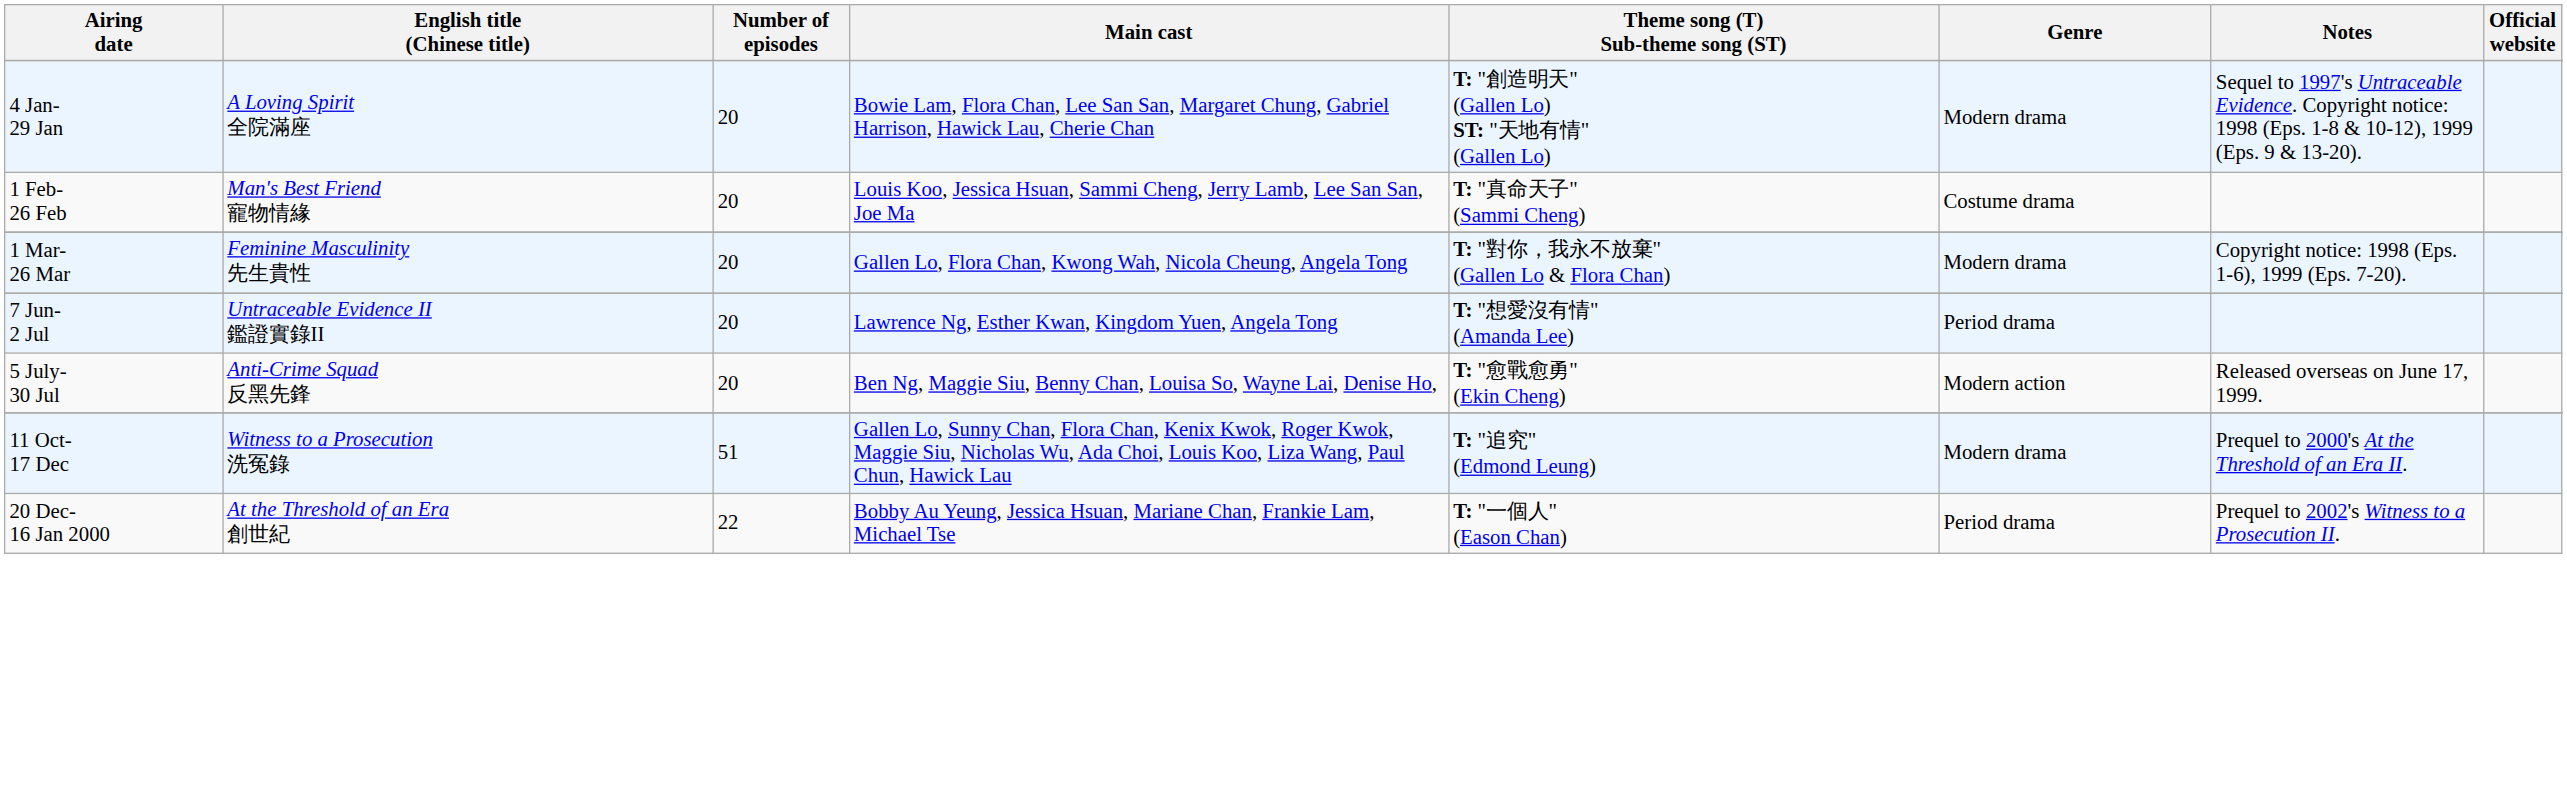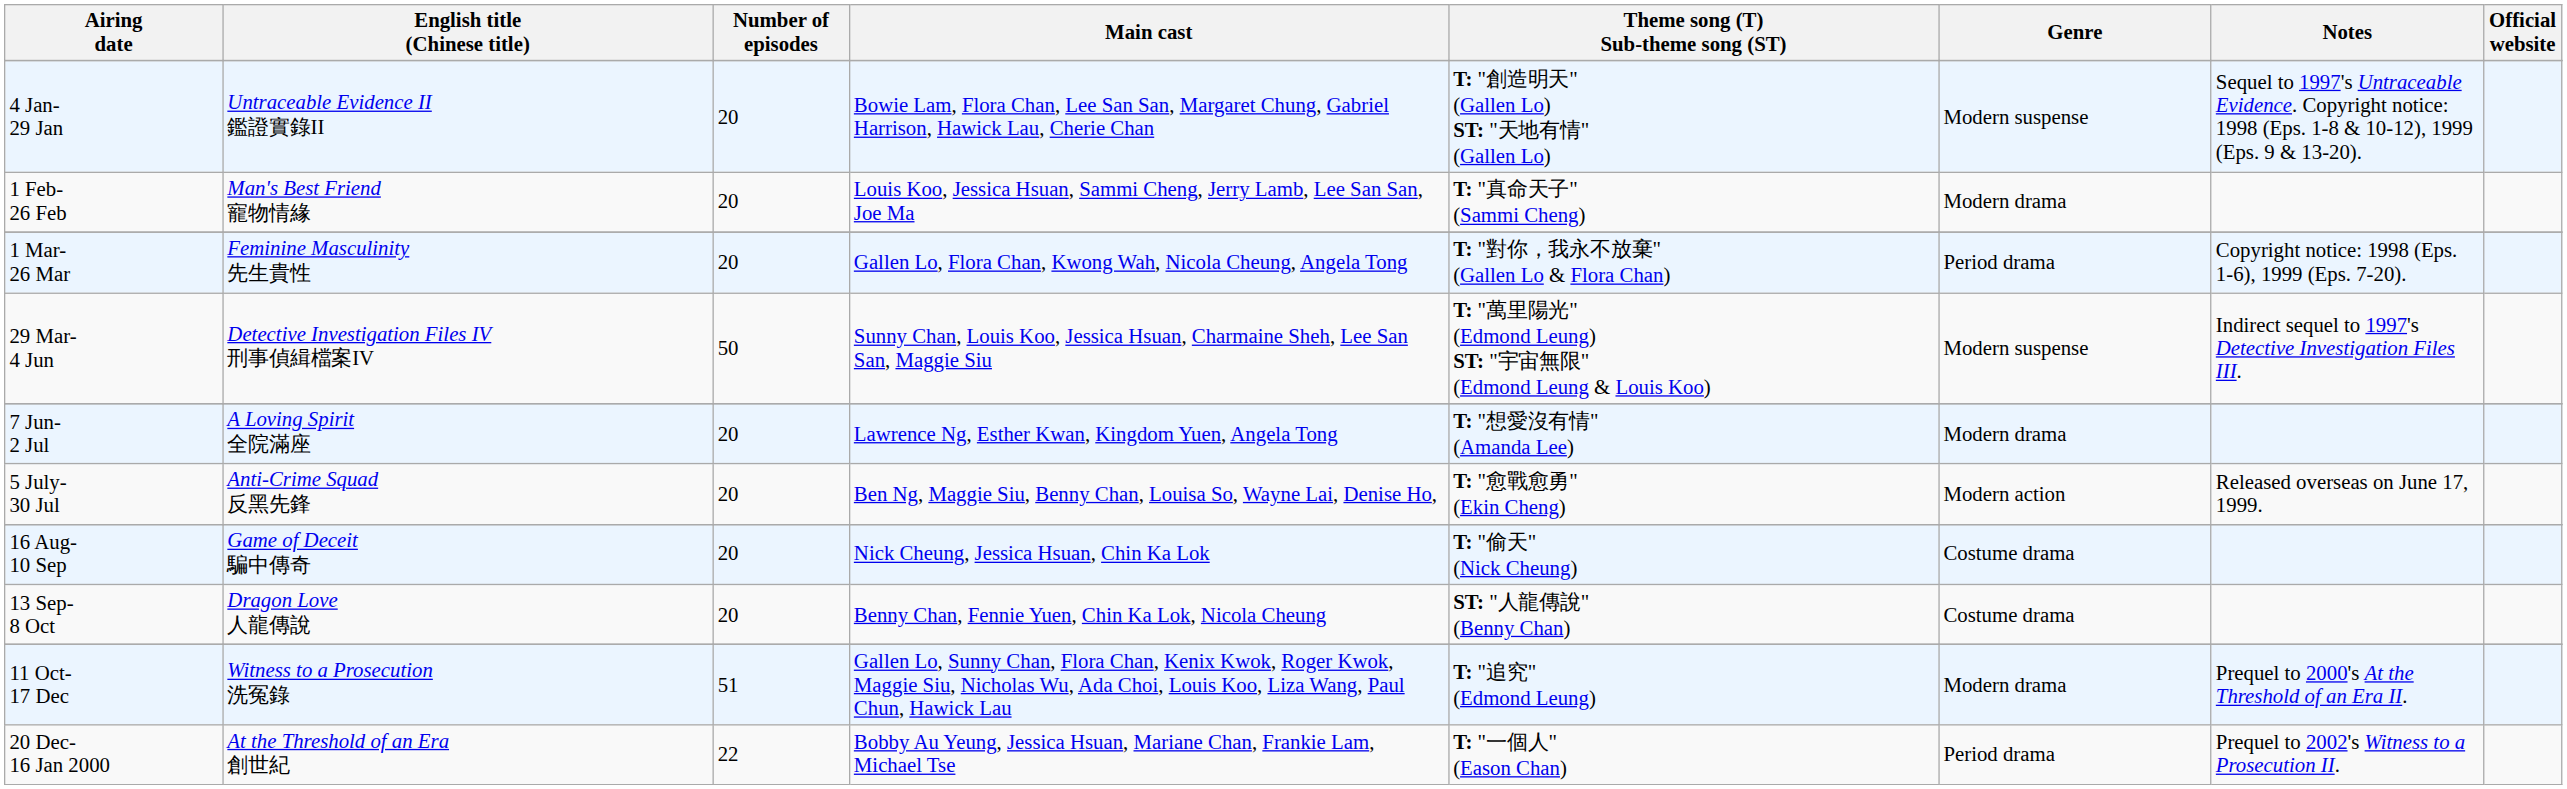4 Jan- 29 Jan | English title (Chinese title): A Loving Spirit 全院滿座 -> Untraceable Evidence II 鑑證實錄II
4 Jan- 29 Jan | Genre: Modern drama -> Modern suspense
1 Feb- 26 Feb | Genre: Costume drama -> Modern drama
1 Mar- 26 Mar | Genre: Modern drama -> Period drama
+ row: 29 Mar- 4 Jun | Detective Investigation Files IV 刑事偵緝檔案IV | 50 | Sunny Chan, Louis Koo, Jessica Hsuan, Charmaine Sheh, Lee San San, Maggie Siu | T: "萬里陽光" (Edmond Leung) ST: "宇宙無限" (Edmond Leung & Louis Koo) | Modern suspense | Indirect sequel to 1997's Detective Investigation Files III.
7 Jun- 2 Jul | English title (Chinese title): Untraceable Evidence II 鑑證實錄II -> A Loving Spirit 全院滿座
7 Jun- 2 Jul | Genre: Period drama -> Modern drama
+ row: 16 Aug- 10 Sep | Game of Deceit 騙中傳奇 | 20 | Nick Cheung, Jessica Hsuan, Chin Ka Lok | T: "偷天" (Nick Cheung) | Costume drama
+ row: 13 Sep- 8 Oct | Dragon Love 人龍傳說 | 20 | Benny Chan, Fennie Yuen, Chin Ka Lok, Nicola Cheung | ST: "人龍傳說" (Benny Chan) | Costume drama
